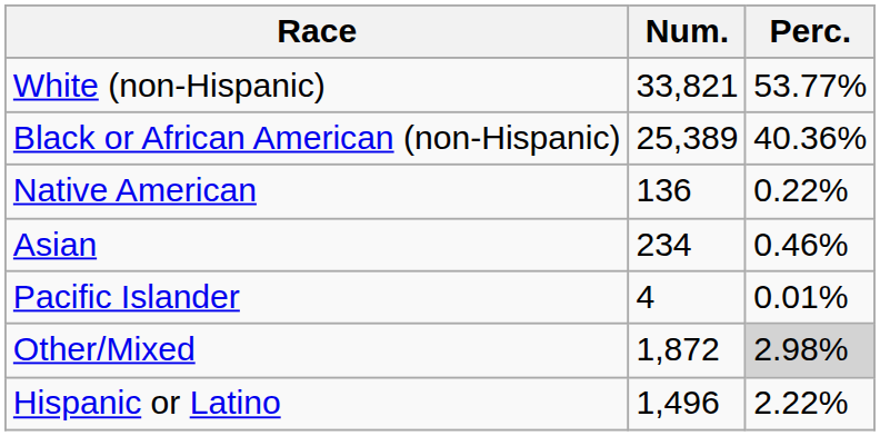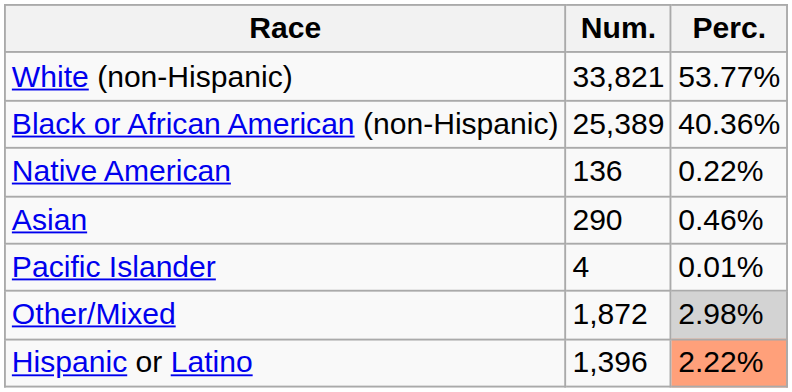Asian | Num.: 234 -> 290
Hispanic or Latino | Num.: 1,496 -> 1,396
Hispanic or Latino | Perc.: no background -> lightsalmon background
